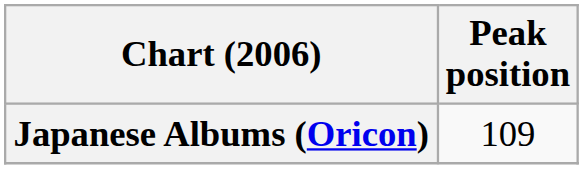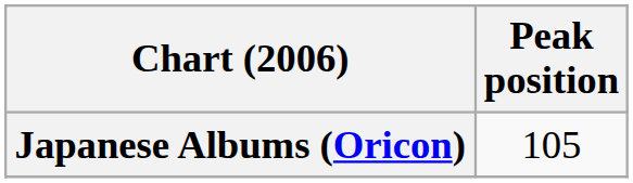Japanese Albums (Oricon) | Peak position: 109 -> 105
